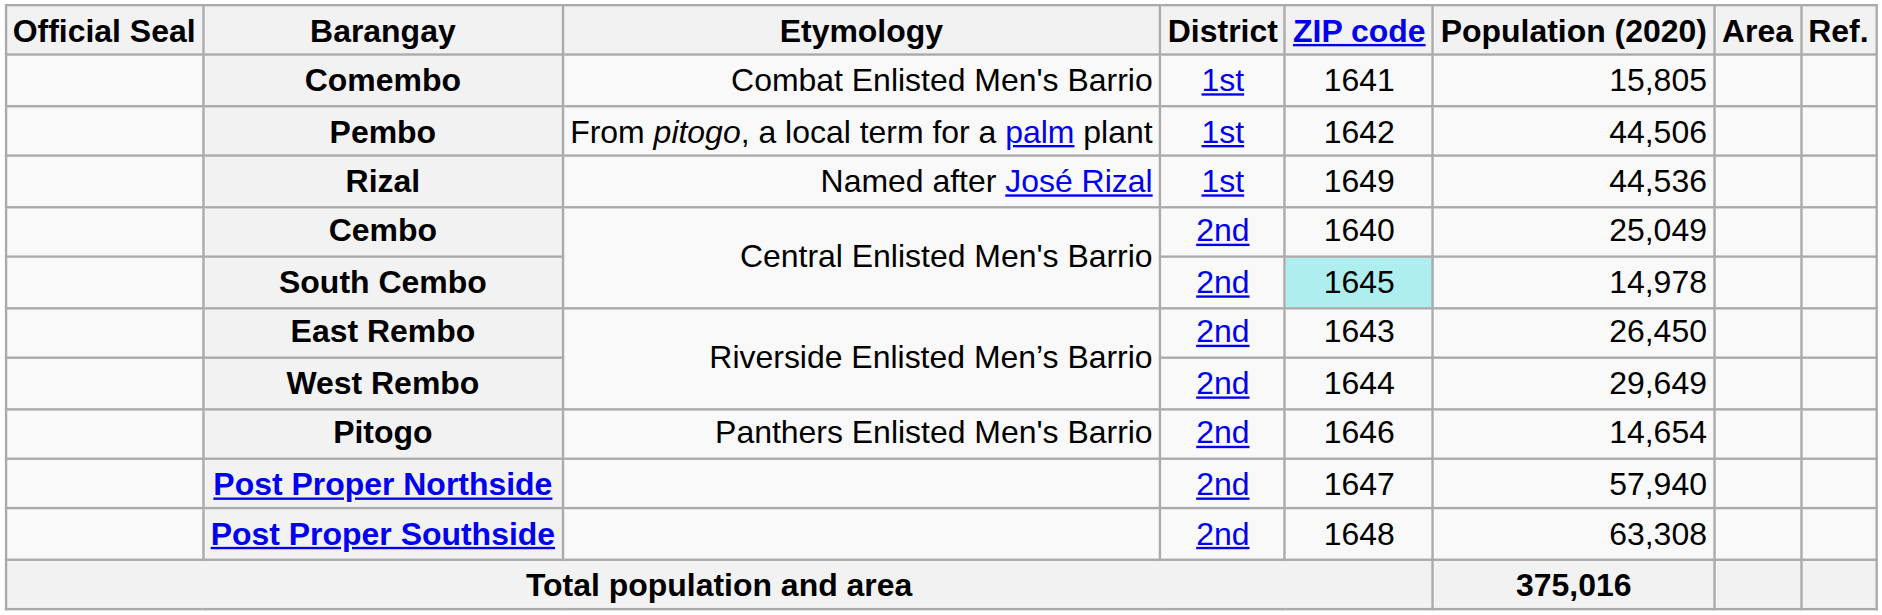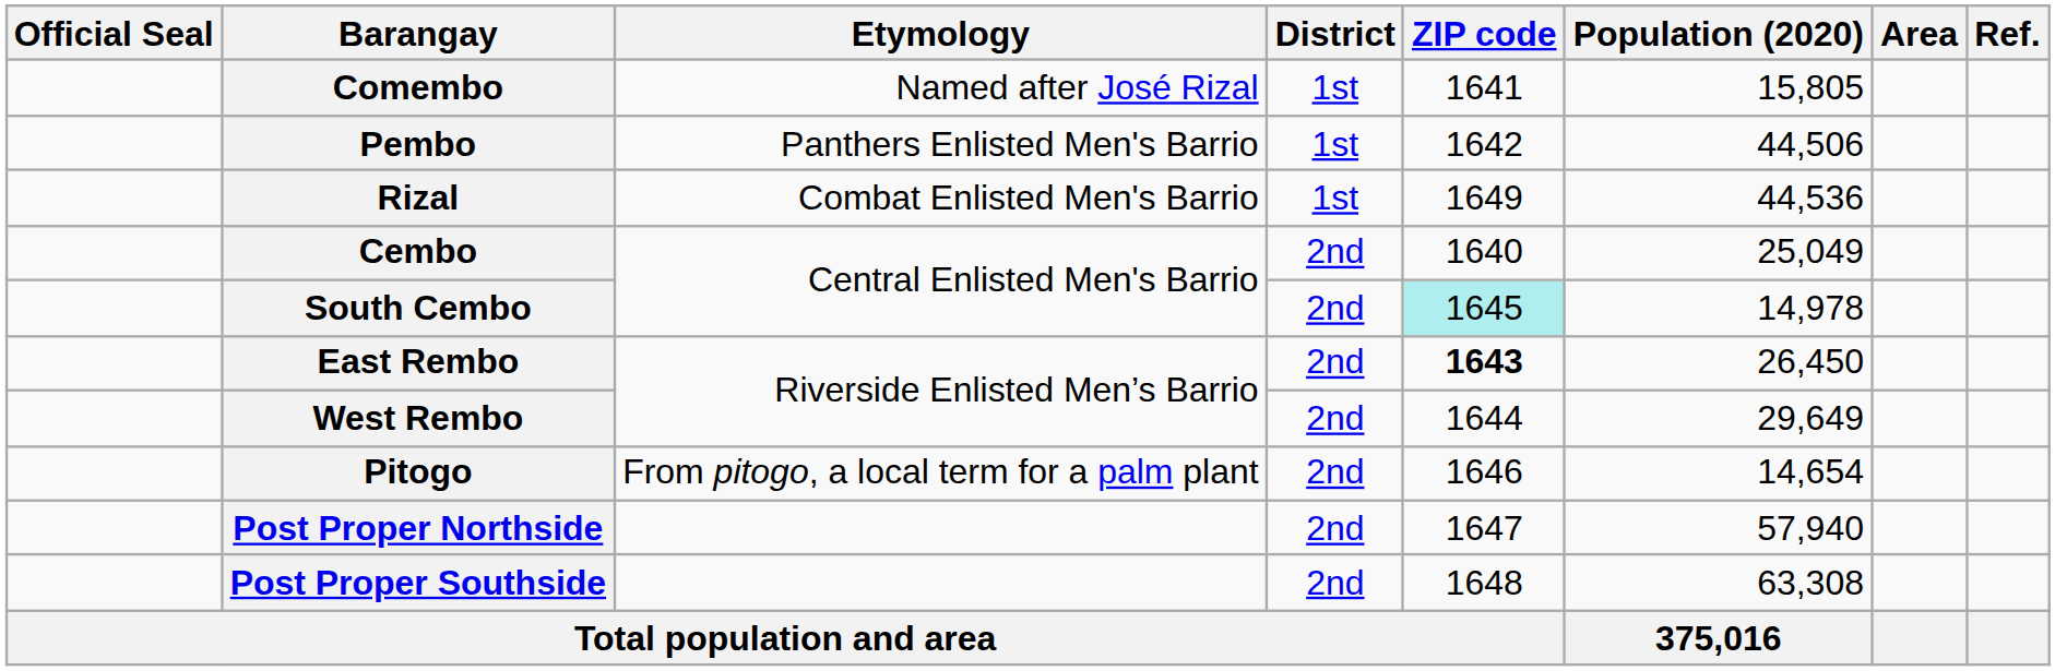Comembo | Etymology: Combat Enlisted Men's Barrio -> Named after José Rizal
Pembo | Etymology: From pitogo, a local term for a palm plant -> Panthers Enlisted Men's Barrio
Rizal | Etymology: Named after José Rizal -> Combat Enlisted Men's Barrio
East Rembo | ZIP code: normal -> bold
Pitogo | Etymology: Panthers Enlisted Men's Barrio -> From pitogo, a local term for a palm plant
